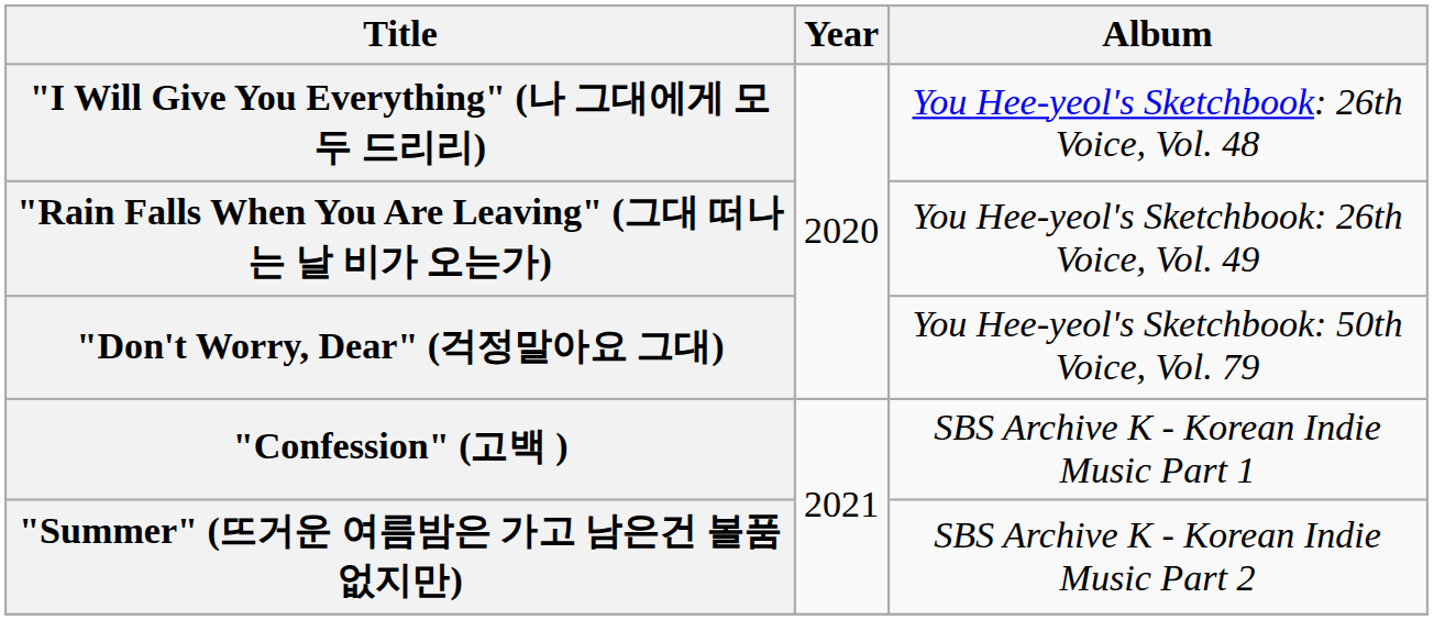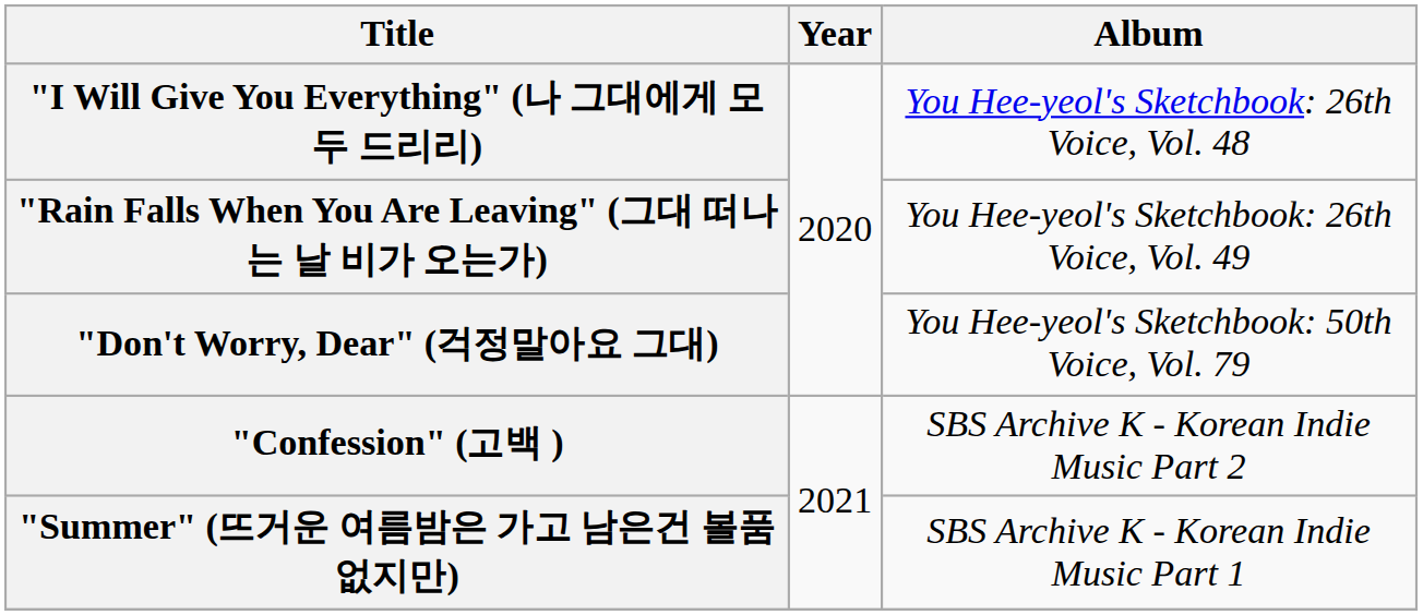"Confession" (고백 ) | Album: SBS Archive K - Korean Indie Music Part 1 -> SBS Archive K - Korean Indie Music Part 2
"Summer" (뜨거운 여름밤은 가고 남은건 볼품 없지만) | Album: SBS Archive K - Korean Indie Music Part 2 -> SBS Archive K - Korean Indie Music Part 1
